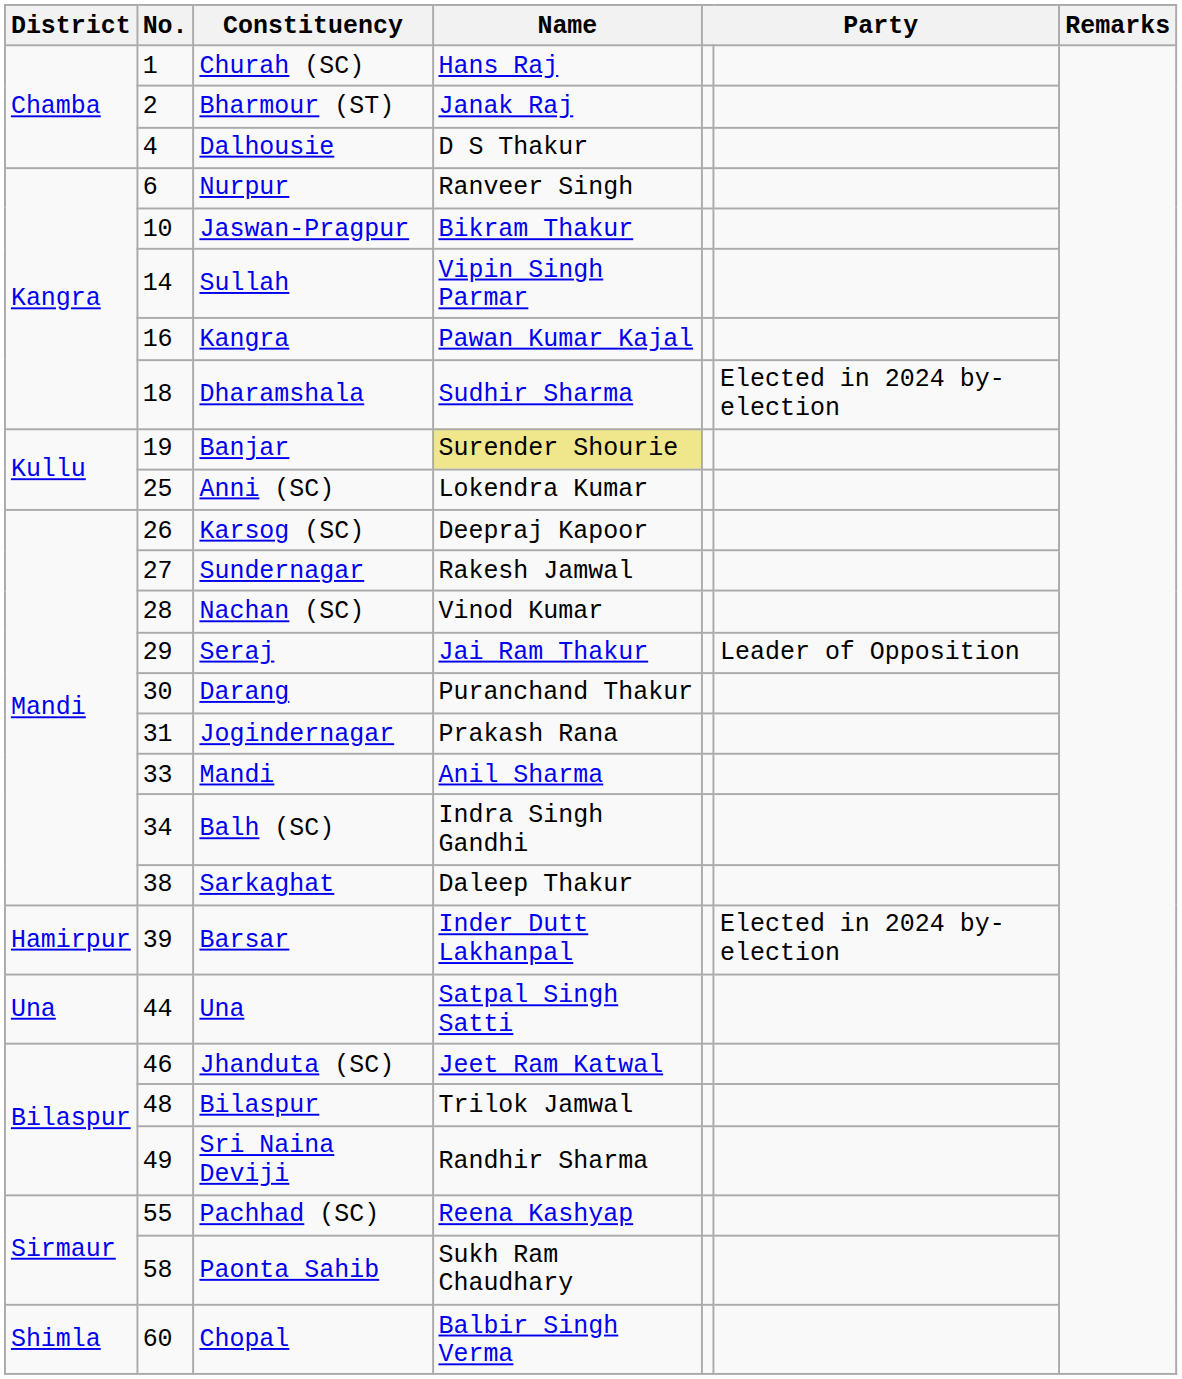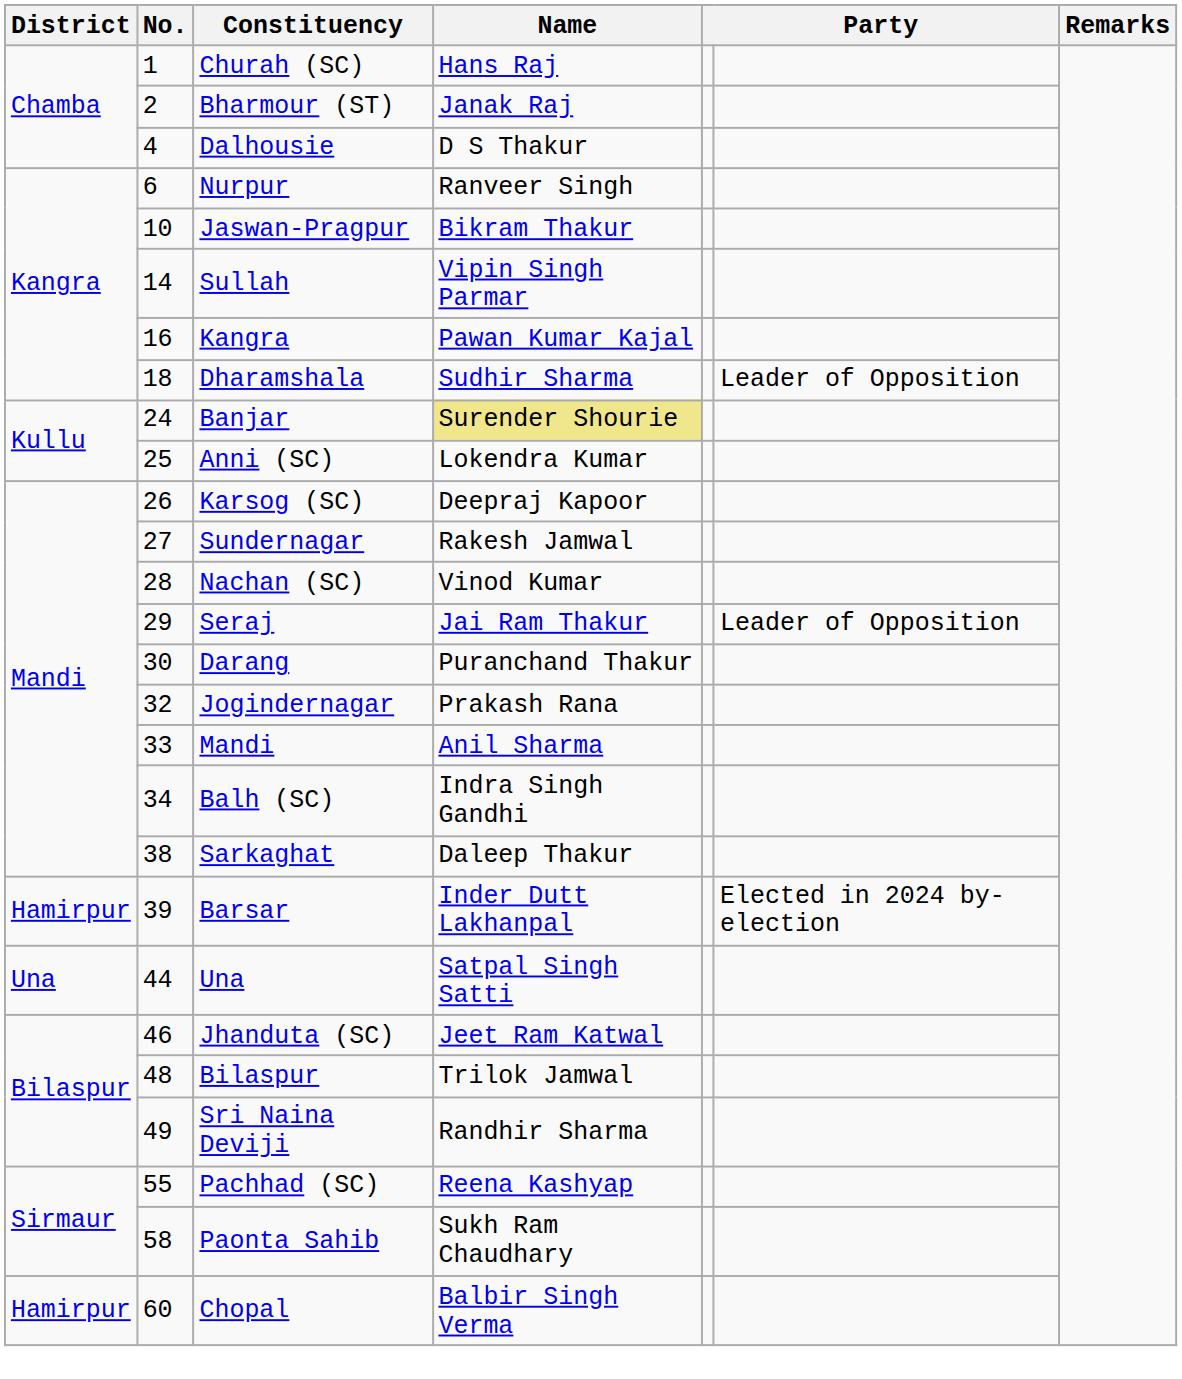Dharamshala | column 6: Elected in 2024 by-election -> Leader of Opposition
Banjar | No.: 19 -> 24
Jogindernagar | No.: 31 -> 32
Chopal | District: Shimla -> Hamirpur
